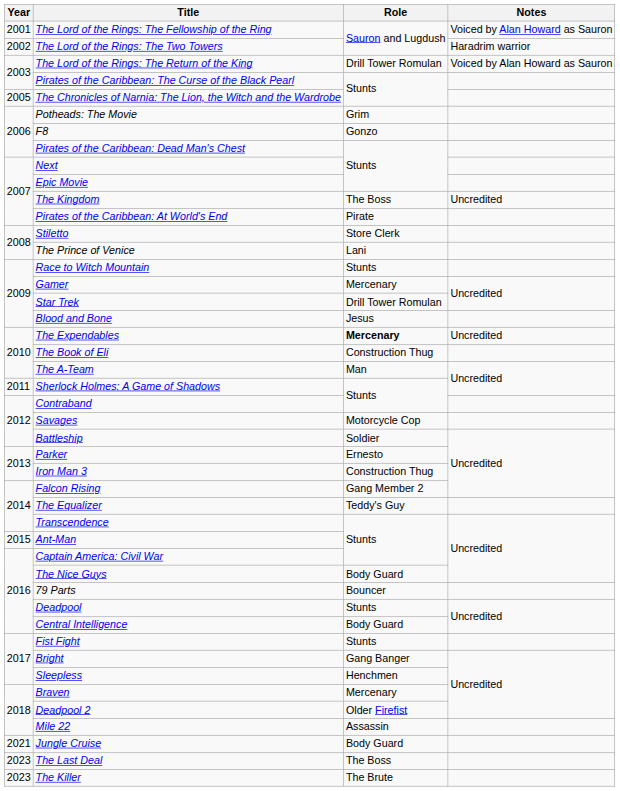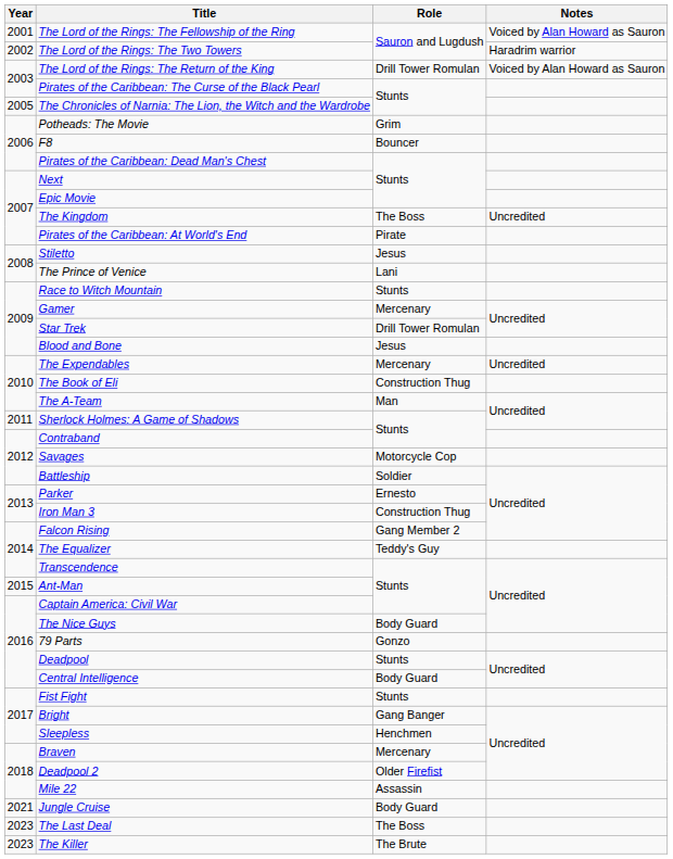F8 | Role: Gonzo -> Bouncer
Stiletto | Role: Store Clerk -> Jesus
The Expendables | Role: bold -> normal
79 Parts | Role: Bouncer -> Gonzo
